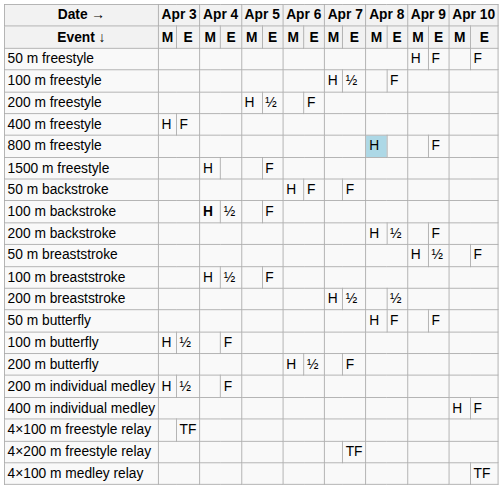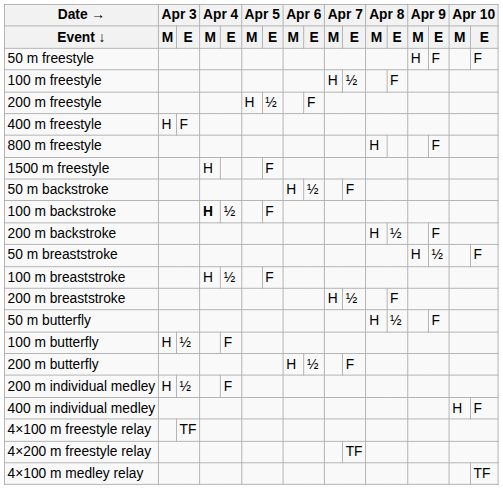800 m freestyle | Apr 8 / M: lightblue background -> no background
50 m backstroke | Apr 6 / E: F -> ½
200 m breaststroke | Apr 8 / E: ½ -> F
50 m butterfly | Apr 8 / E: F -> ½
